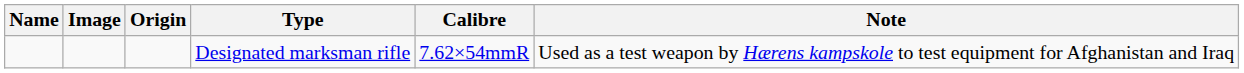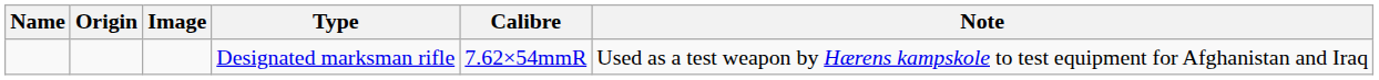columns swapped: Image <-> Origin
